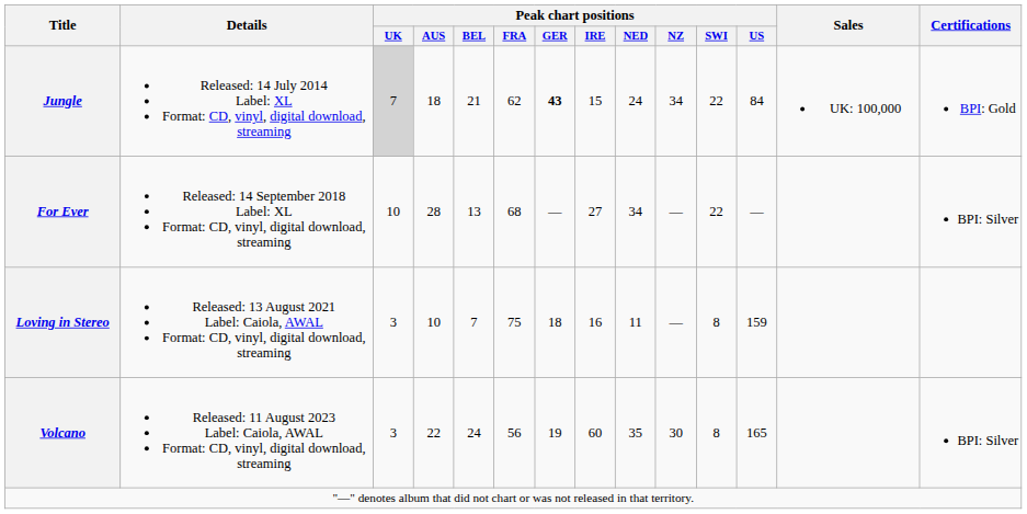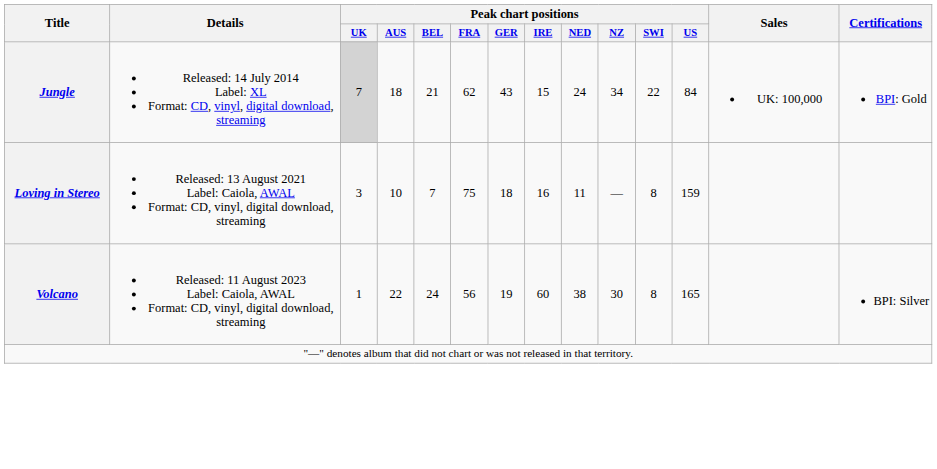Jungle | Peak chart positions / GER: bold -> normal
- row: For Ever | Released: 14 September 2018 Label: XL Format: CD, vinyl, digital download, streaming | 10 | 28 | 13 | 68 | — | 27 | 34 | — | 22 | — | BPI: Silver
Volcano | Peak chart positions / UK: 3 -> 1
Volcano | Peak chart positions / NED: 35 -> 38
